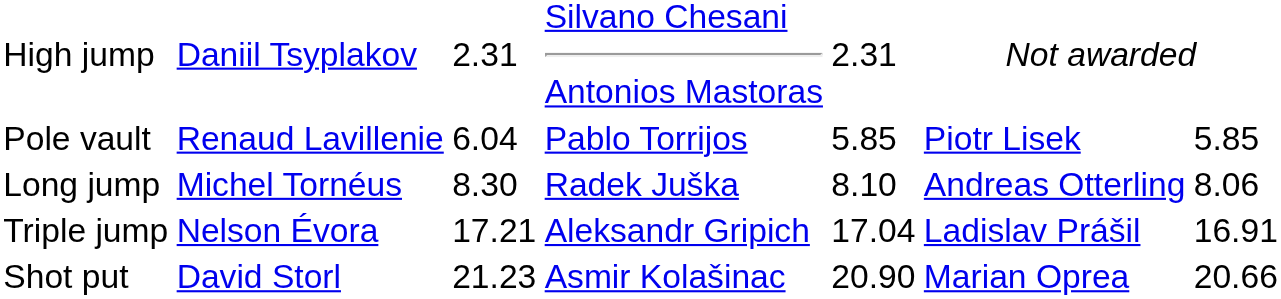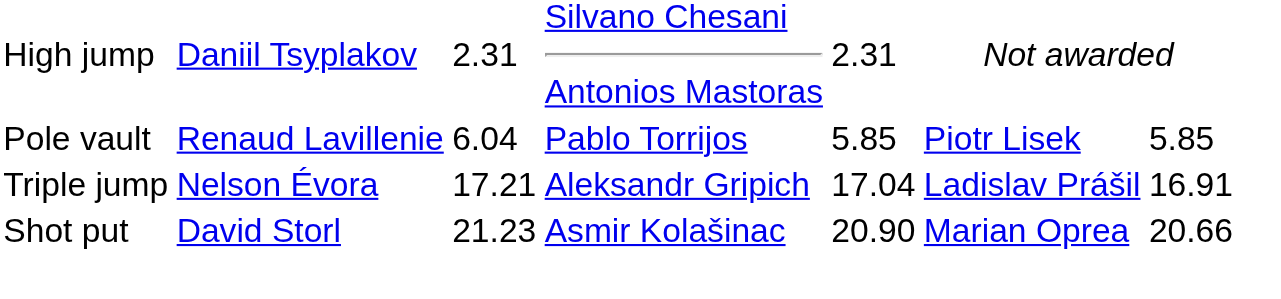- row: Long jump | Michel Tornéus | 8.30 | Radek Juška | 8.10 | Andreas Otterling | 8.06
